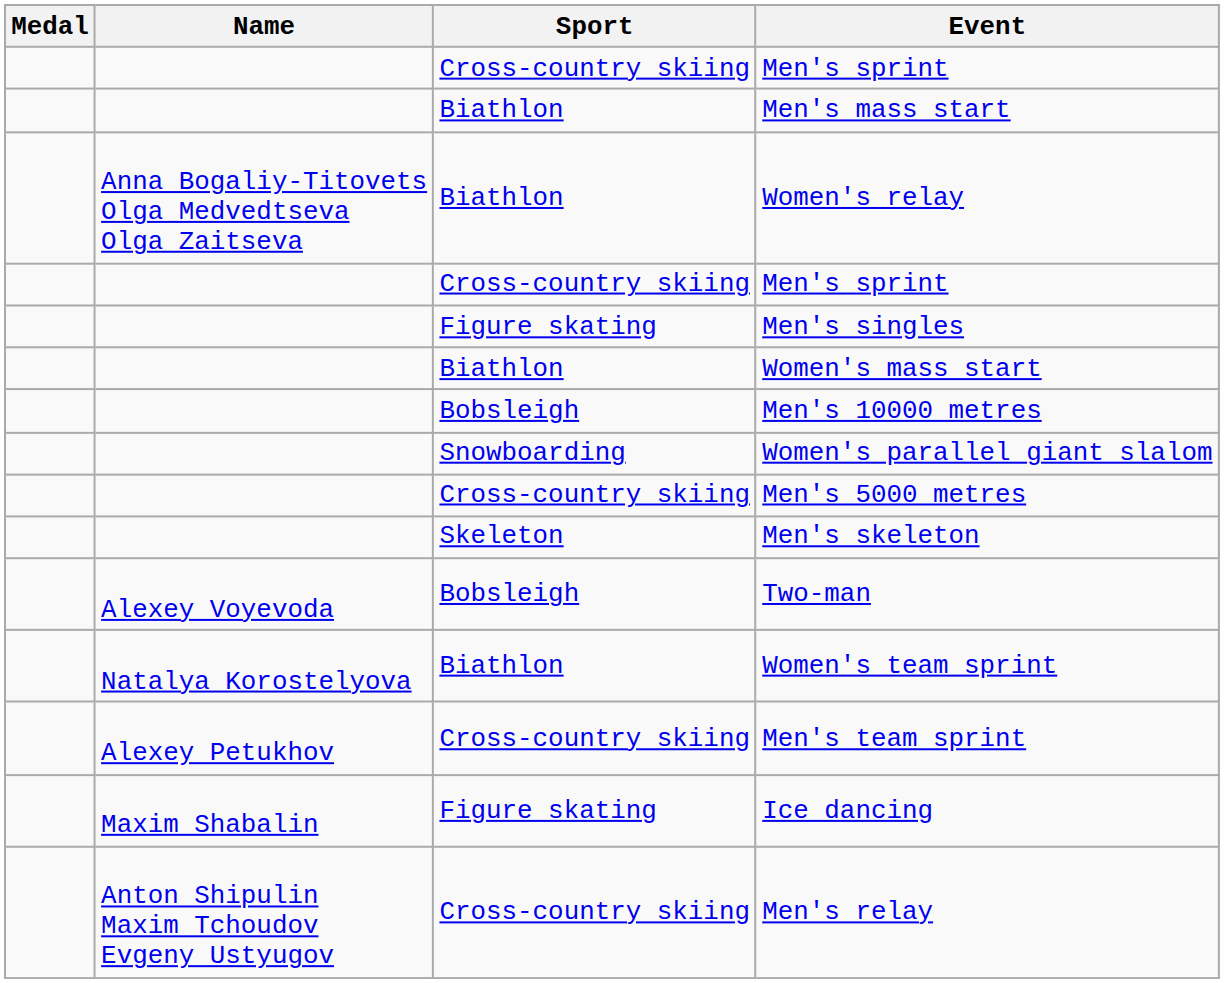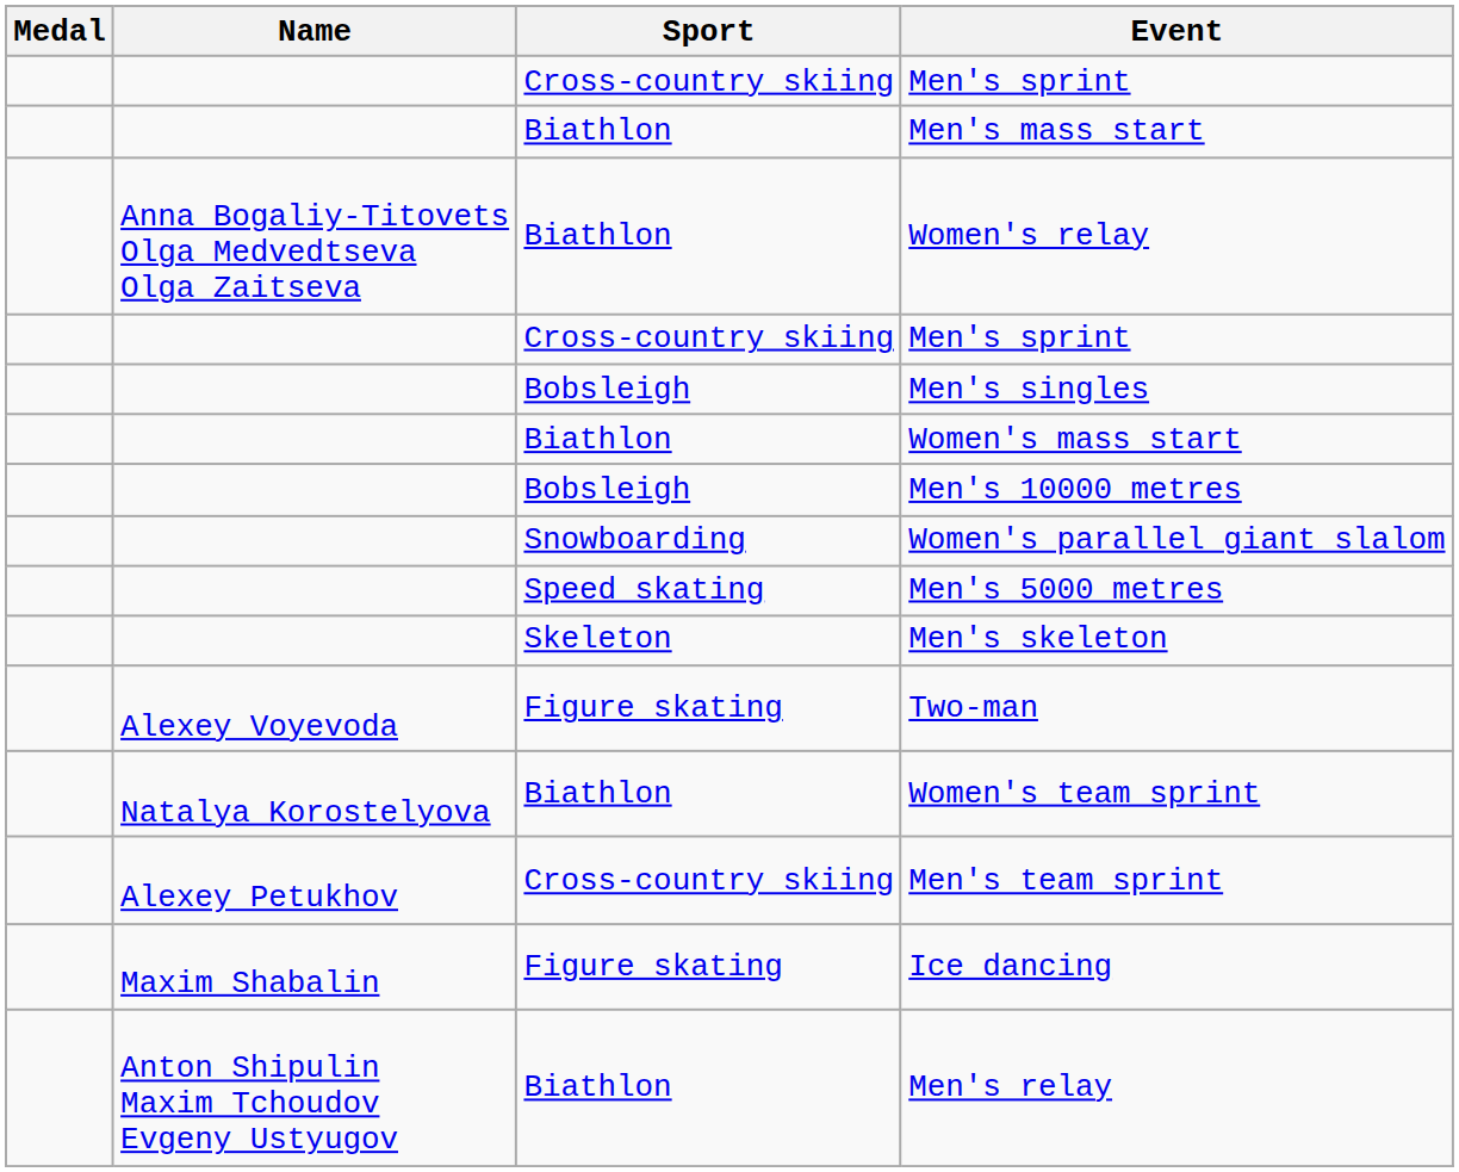Men's singles | Sport: Figure skating -> Bobsleigh
Men's 5000 metres | Sport: Cross-country skiing -> Speed skating
Two-man | Sport: Bobsleigh -> Figure skating
Men's relay | Sport: Cross-country skiing -> Biathlon
